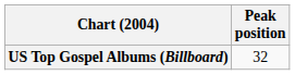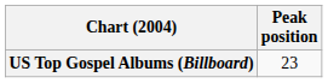US Top Gospel Albums (Billboard) | Peak position: 32 -> 23
